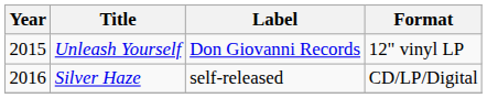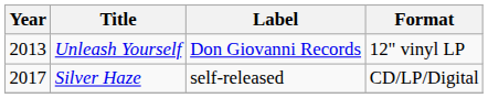Unleash Yourself | Year: 2015 -> 2013
Silver Haze | Year: 2016 -> 2017
